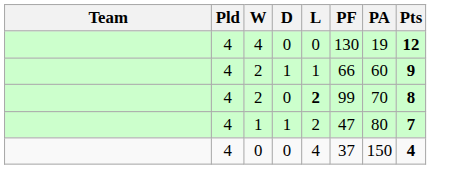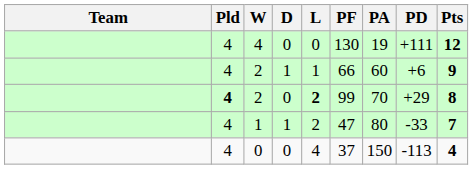+ column: PD | +111 | +6 | +29 | -33 | -113
2 / 0 | Pld: normal -> bold
